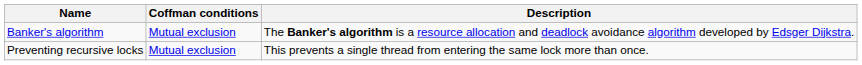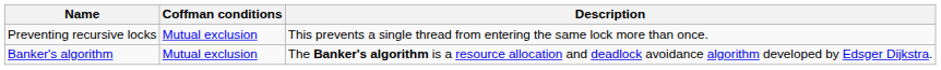rows swapped: Banker's algorithm <-> Preventing recursive locks
